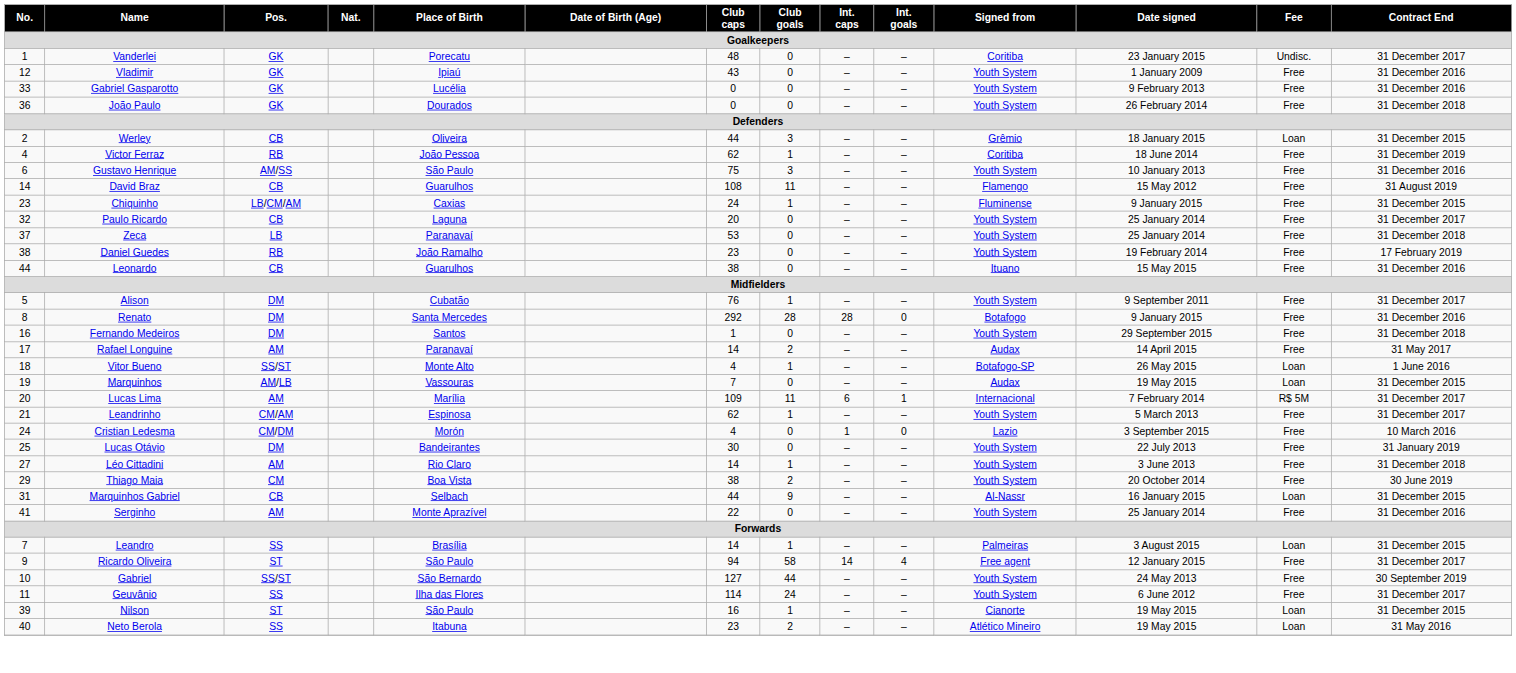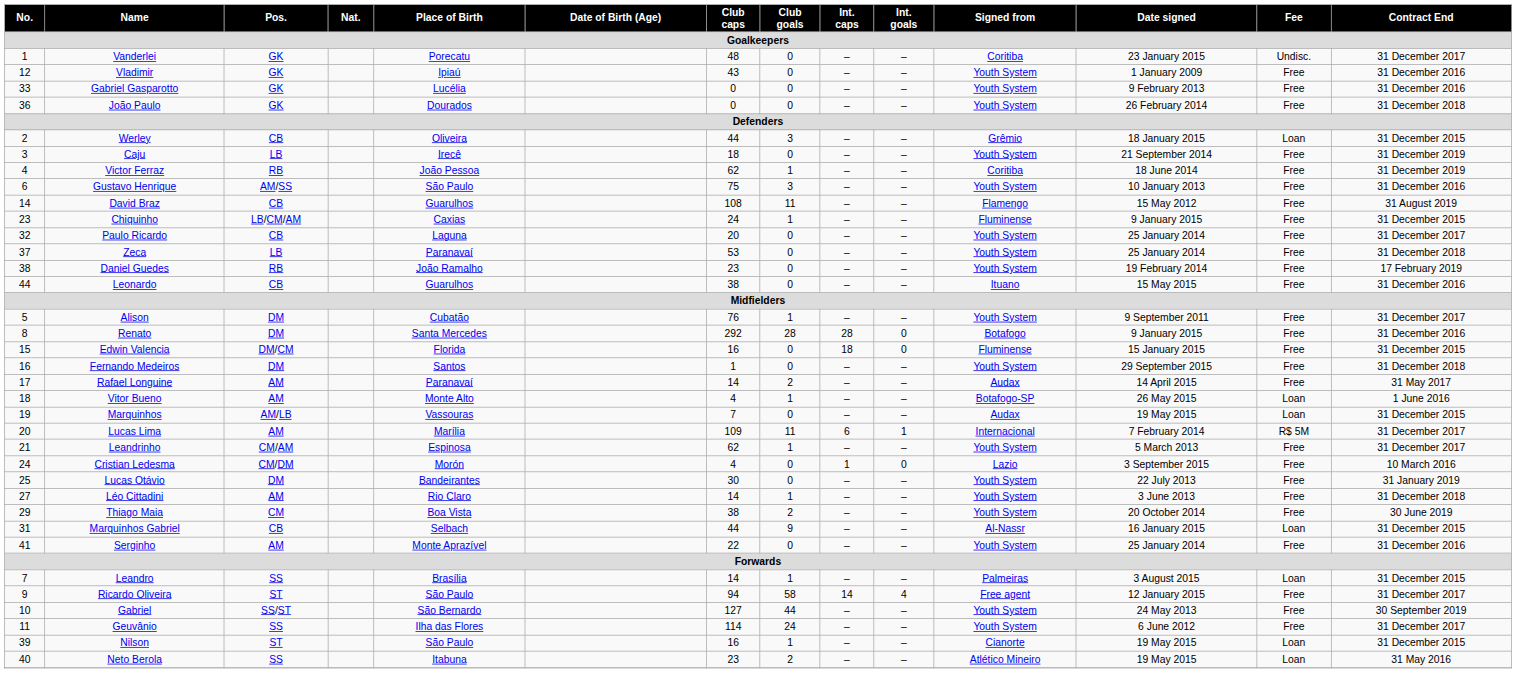+ row: 3 | Caju | LB | Irecê | 18 | 0 | – | – | Youth System | 21 September 2014 | Free | 31 December 2019
+ row: 15 | Edwin Valencia | DM/CM | Florida | 16 | 0 | 18 | 0 | Fluminense | 15 January 2015 | Free | 31 December 2015
Vitor Bueno | Pos.: SS/ST -> AM
